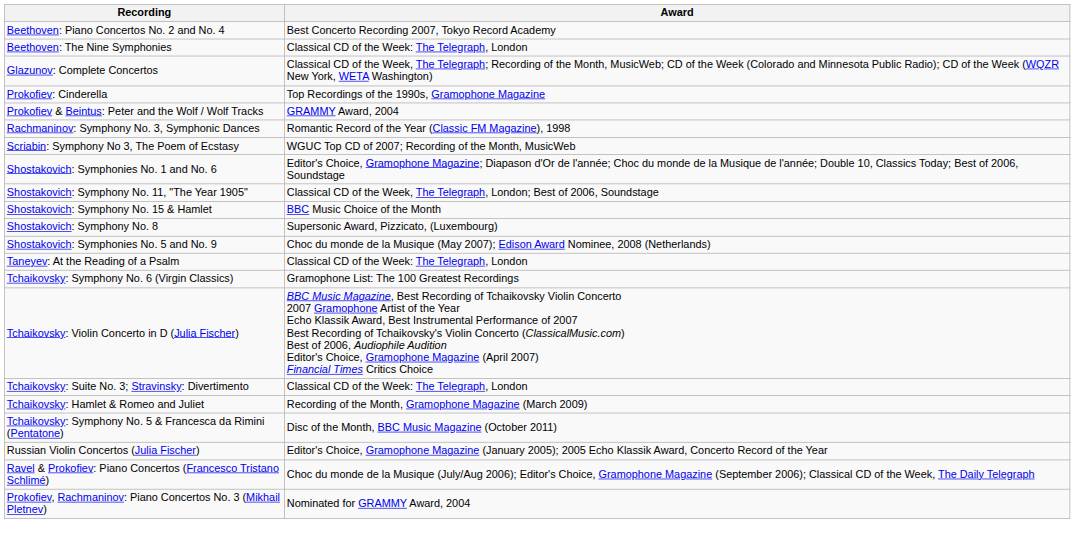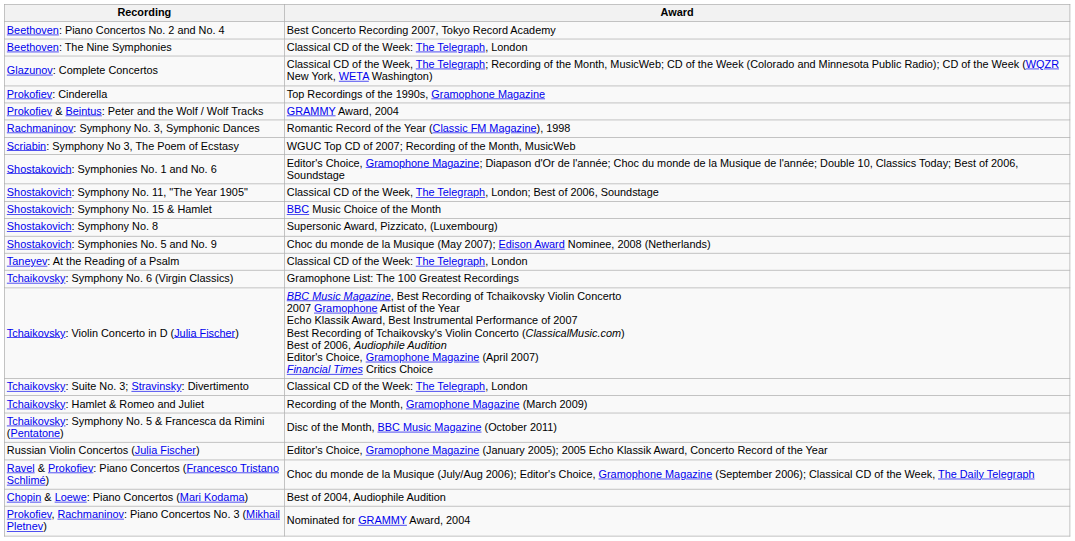+ row: Chopin & Loewe: Piano Concertos (Mari Kodama) | Best of 2004, Audiophile Audition
